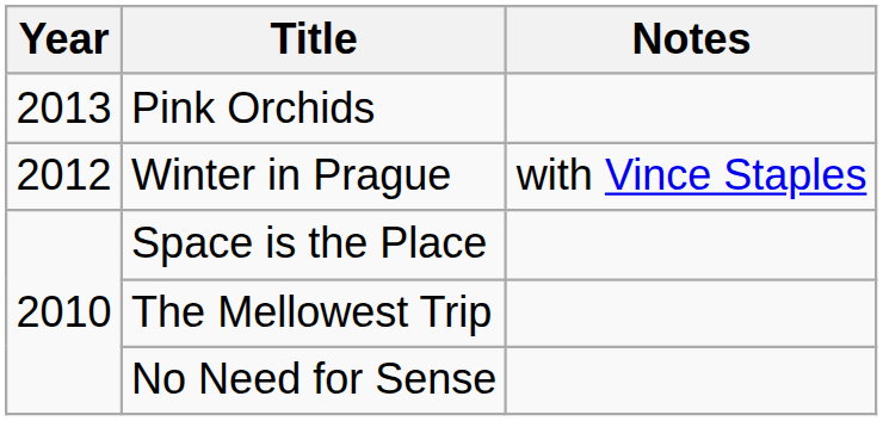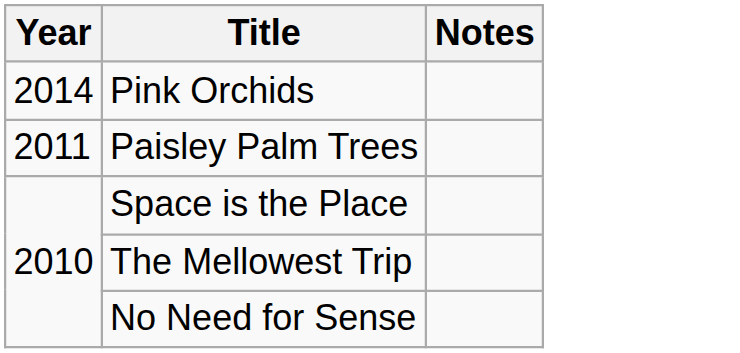Pink Orchids | Year: 2013 -> 2014
- row: 2012 | Winter in Prague | with Vince Staples
+ row: 2011 | Paisley Palm Trees
